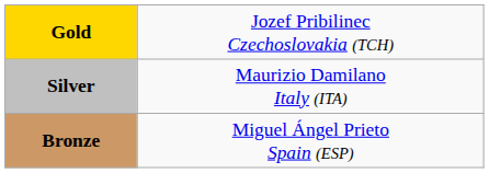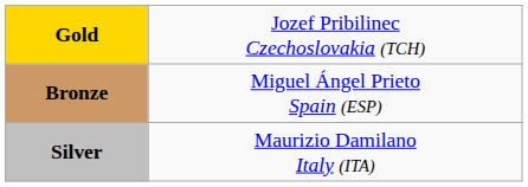rows swapped: Silver <-> Bronze
